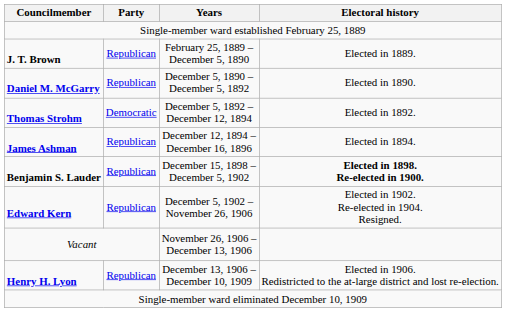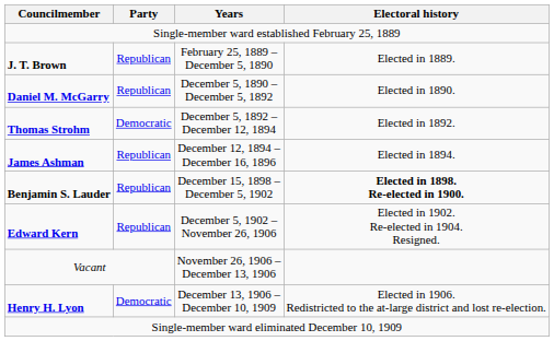Henry H. Lyon | Party: Republican -> Democratic
